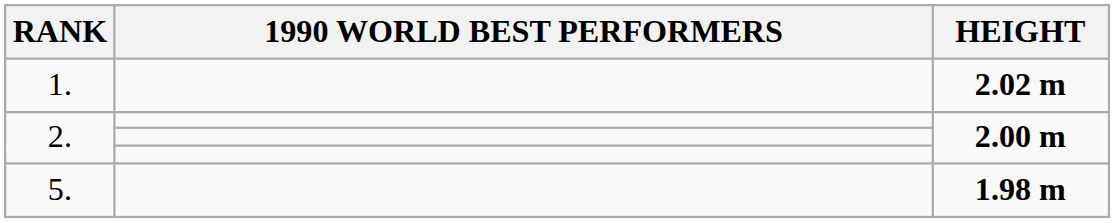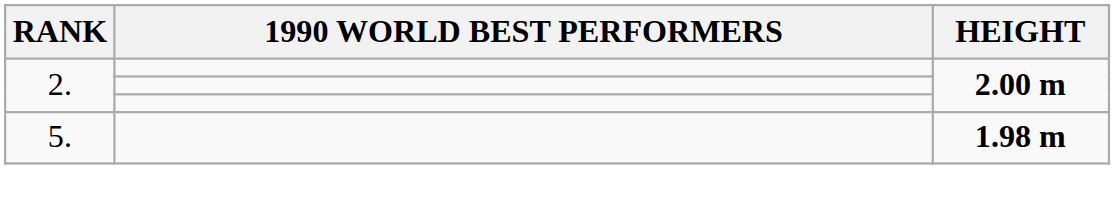- row: 1. | 2.02 m
